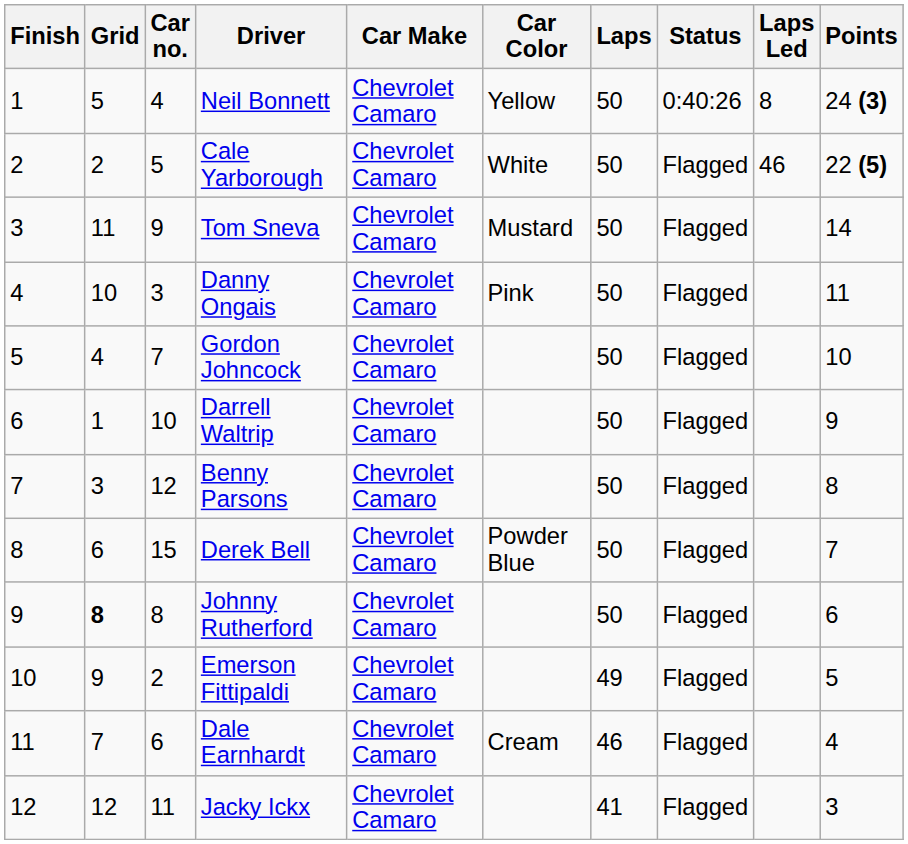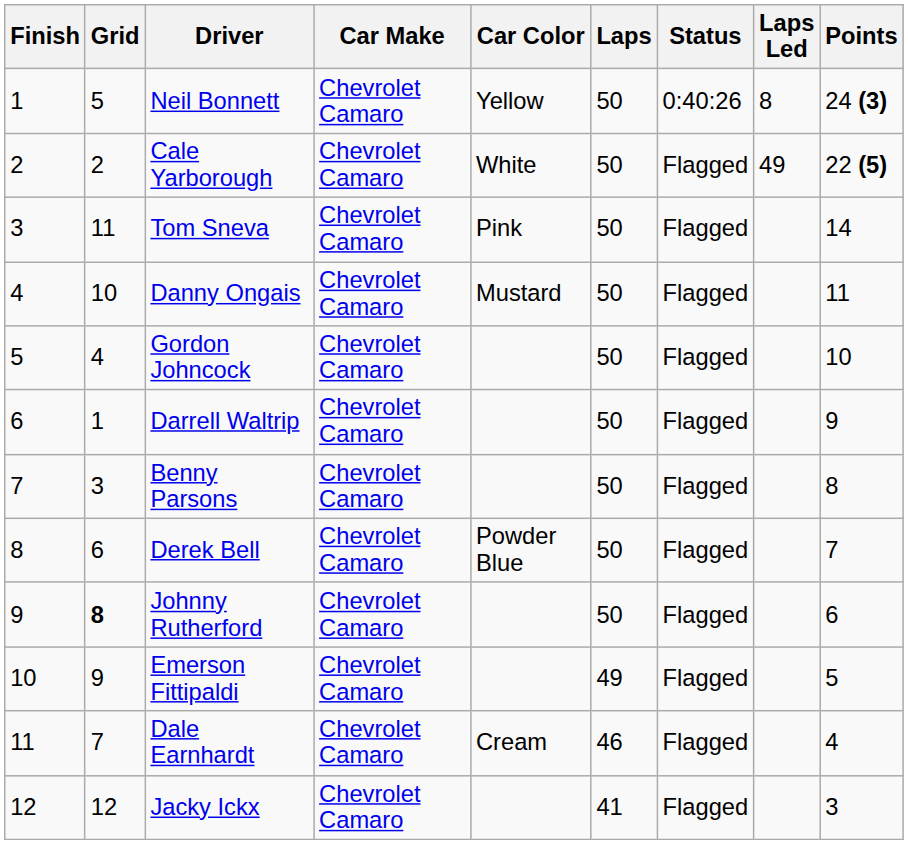- column: Car no. | 4 | 5 | 9 | 3 | 7 | 10 | 12 | 15 | 8 | 2 | 6 | 11
Cale Yarborough | Laps Led: 46 -> 49
Tom Sneva | Car Color: Mustard -> Pink
Danny Ongais | Car Color: Pink -> Mustard
